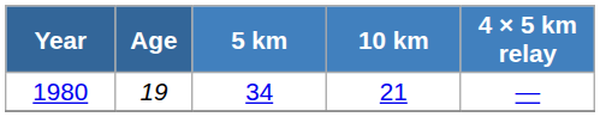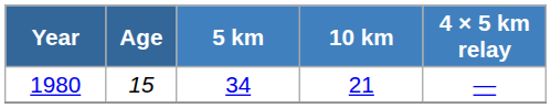1980 | Age: 19 -> 15
